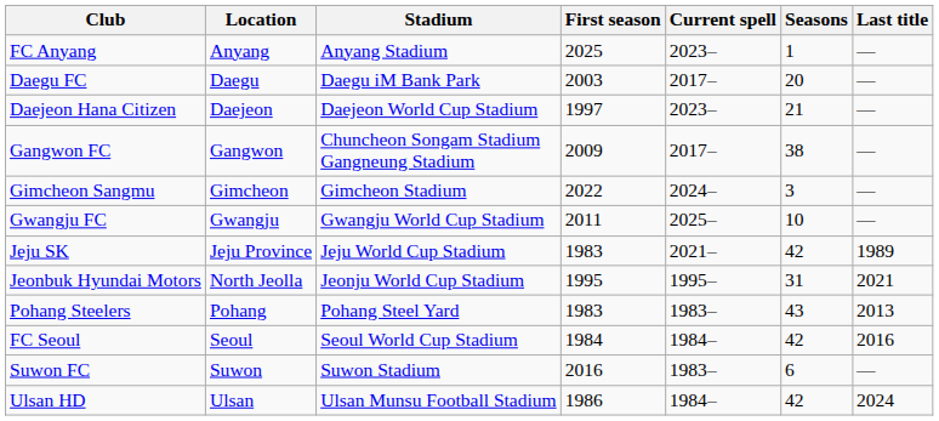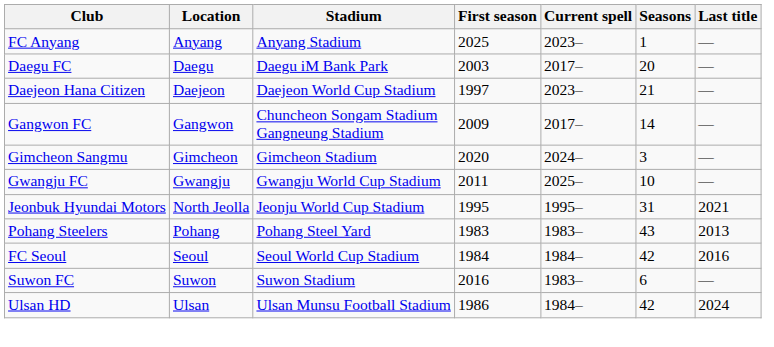Gangwon FC | Seasons: 38 -> 14
Gimcheon Sangmu | First season: 2022 -> 2020
- row: Jeju SK | Jeju Province | Jeju World Cup Stadium | 1983 | 2021– | 42 | 1989
